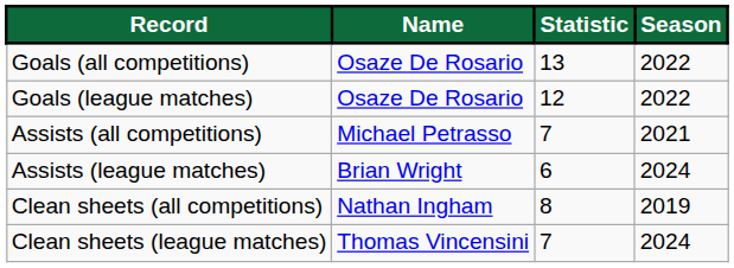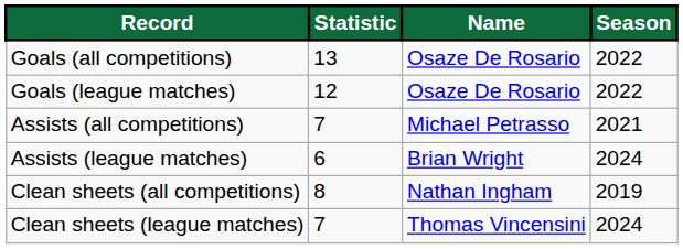columns swapped: Name <-> Statistic
